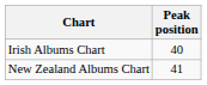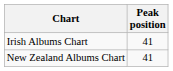Irish Albums Chart | Peak position: 40 -> 41
